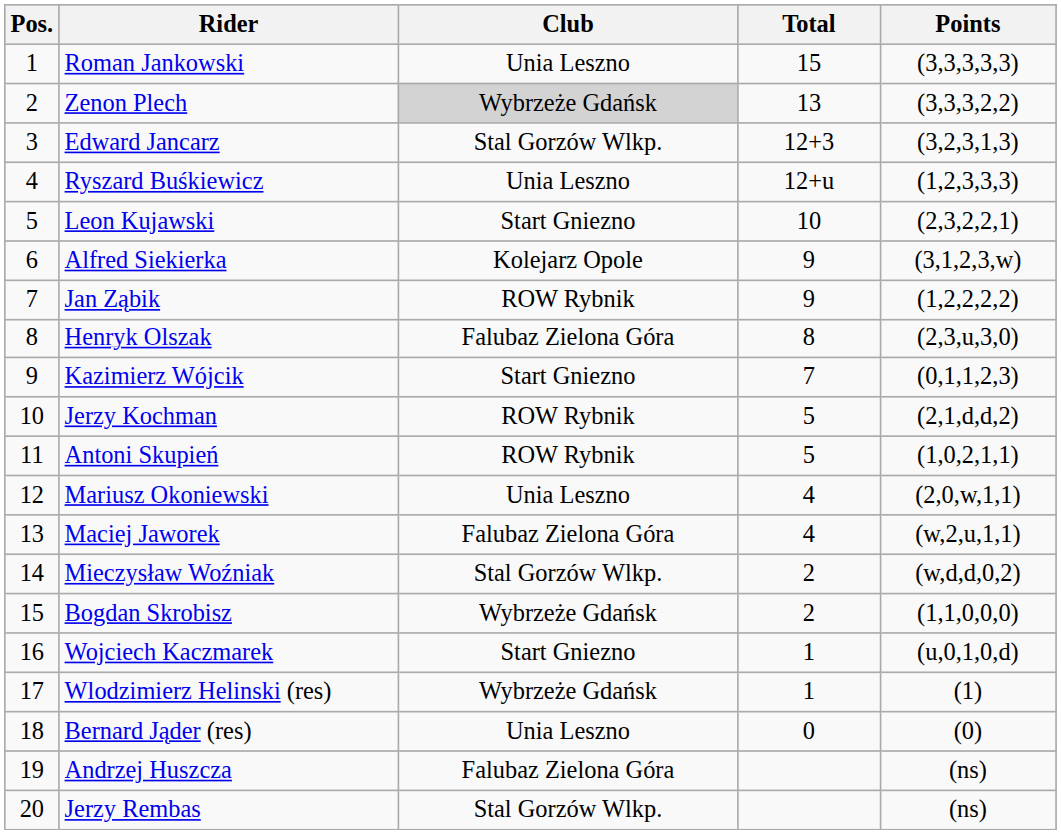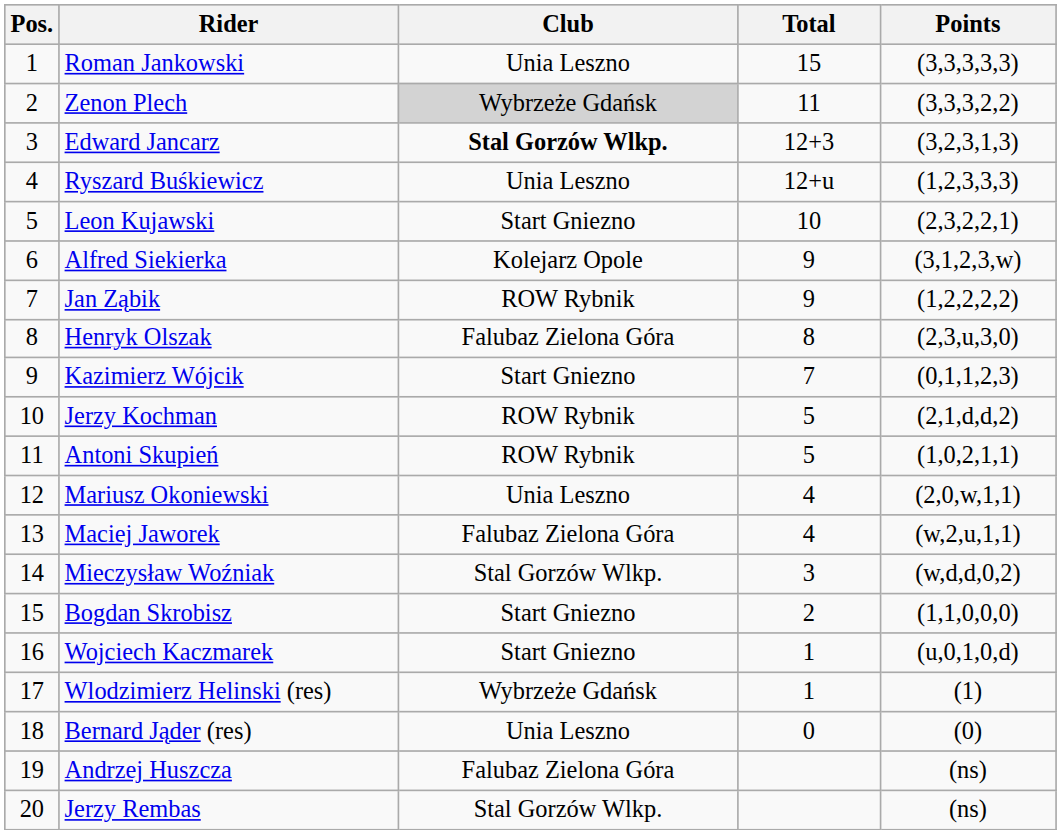Zenon Plech | Total: 13 -> 11
Edward Jancarz | Club: normal -> bold
Mieczysław Woźniak | Total: 2 -> 3
Bogdan Skrobisz | Club: Wybrzeże Gdańsk -> Start Gniezno
